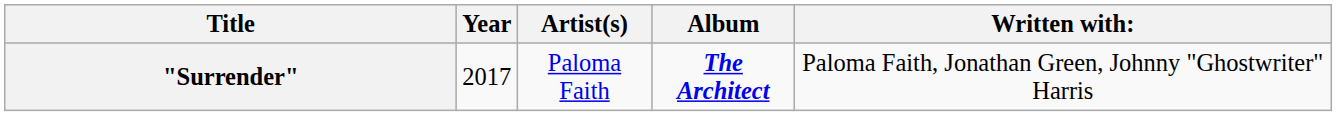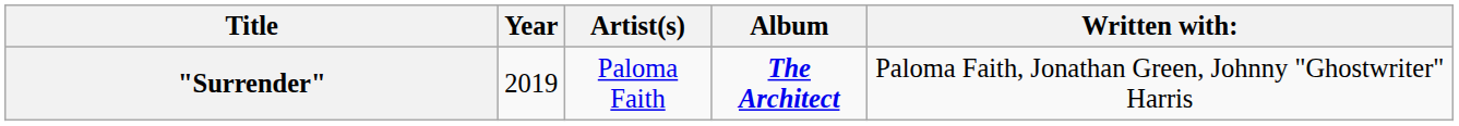"Surrender" | Year: 2017 -> 2019
